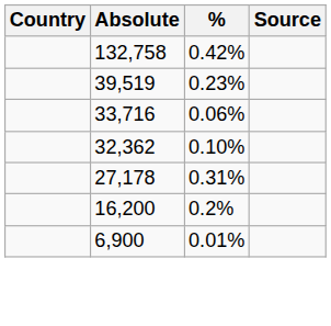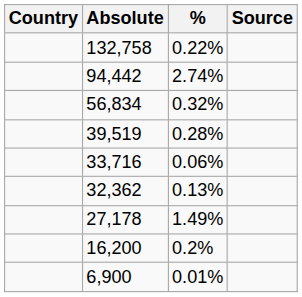132,758 | %: 0.42% -> 0.22%
+ row: 94,442 | 2.74%
+ row: 56,834 | 0.32%
39,519 | %: 0.23% -> 0.28%
32,362 | %: 0.10% -> 0.13%
27,178 | %: 0.31% -> 1.49%
